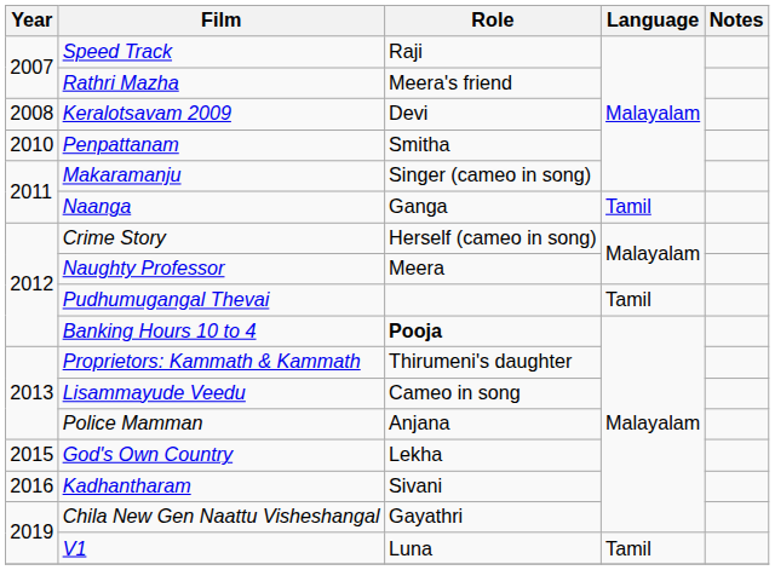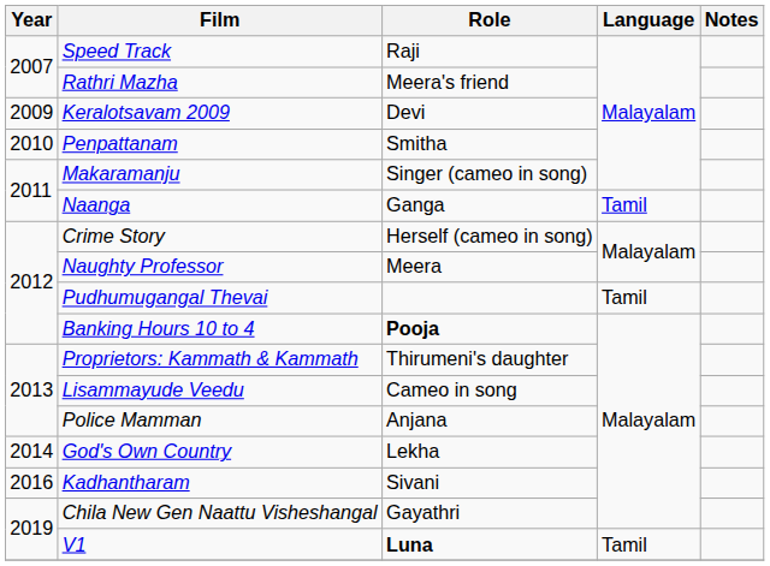Keralotsavam 2009 | Year: 2008 -> 2009
God's Own Country | Year: 2015 -> 2014
V1 | Role: normal -> bold
